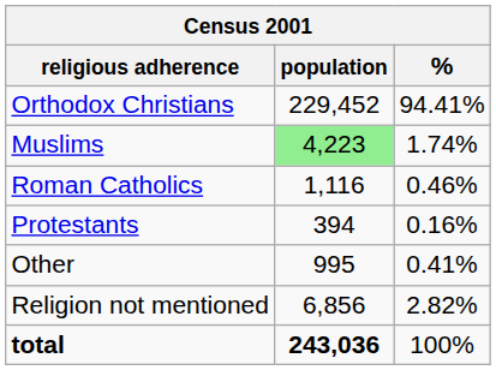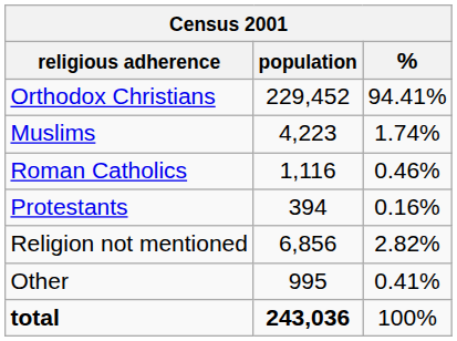Muslims | population: lightgreen background -> no background
rows swapped: Other <-> Religion not mentioned
